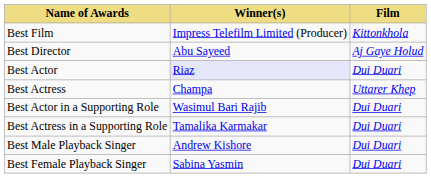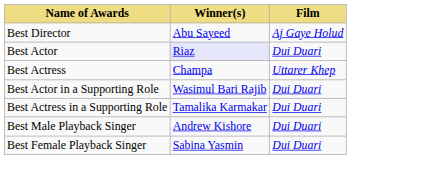- row: Best Film | Impress Telefilm Limited (Producer) | Kittonkhola
